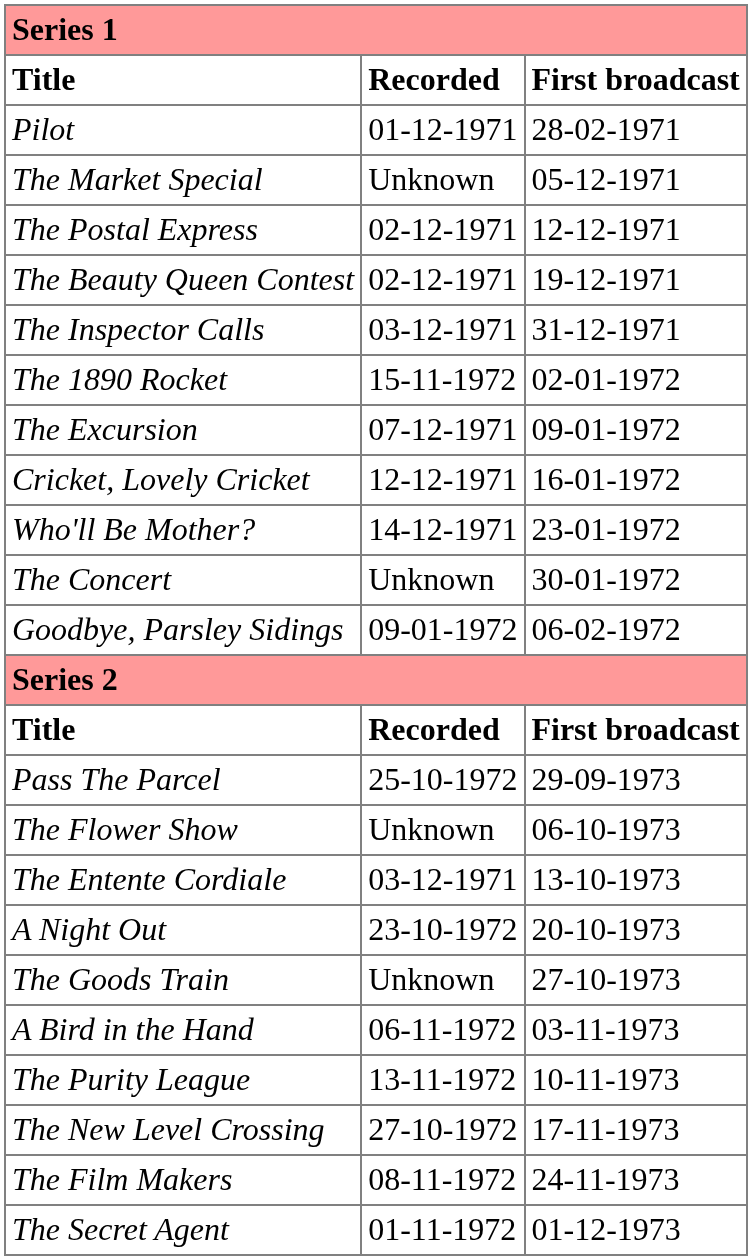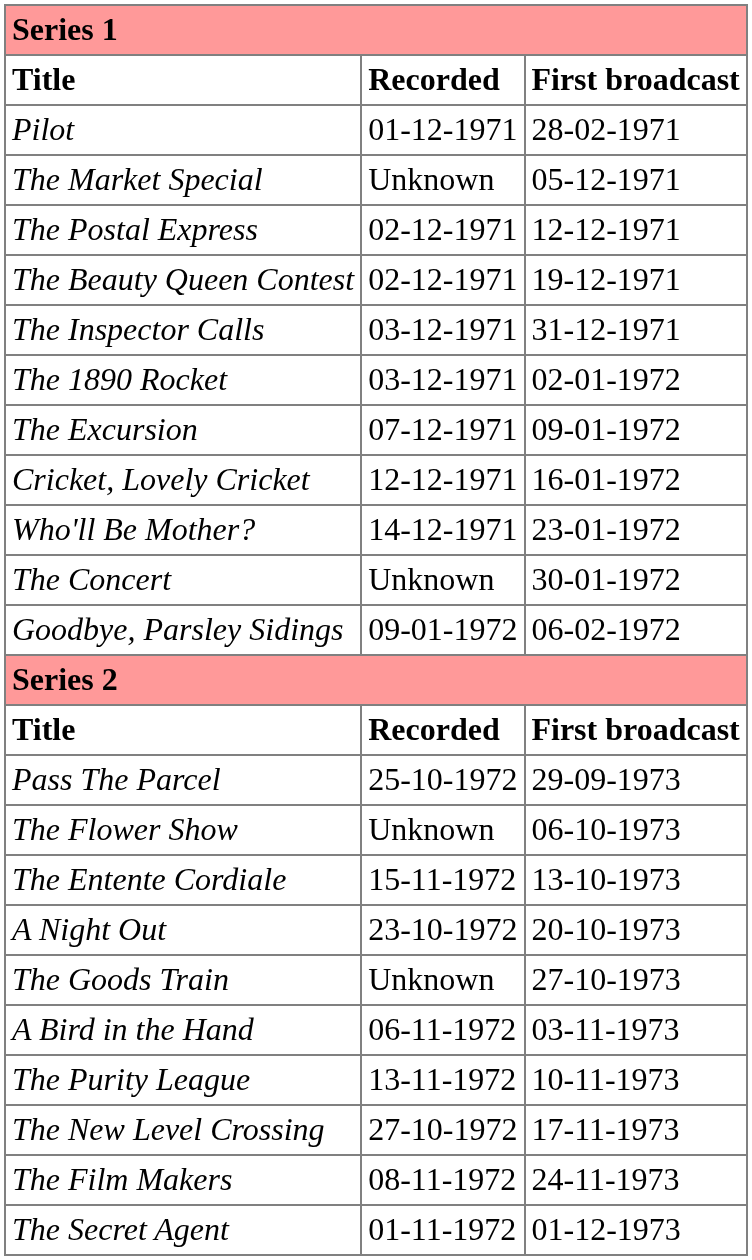The 1890 Rocket | column 2: 15-11-1972 -> 03-12-1971
The Entente Cordiale | column 2: 03-12-1971 -> 15-11-1972
